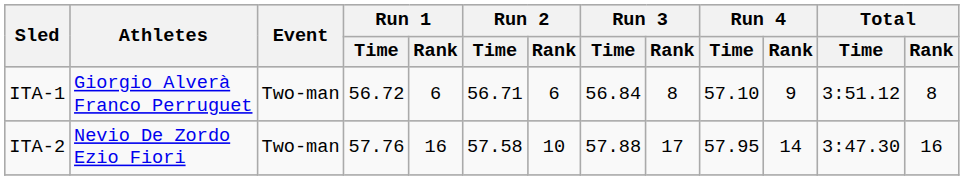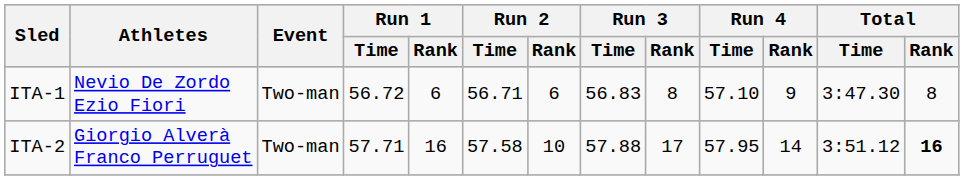ITA-1 | Athletes: Giorgio Alverà Franco Perruguet -> Nevio De Zordo Ezio Fiori
ITA-1 | Run 3 / Time: 56.84 -> 56.83
ITA-1 | Total / Time: 3:51.12 -> 3:47.30
ITA-2 | Athletes: Nevio De Zordo Ezio Fiori -> Giorgio Alverà Franco Perruguet
ITA-2 | Run 1 / Time: 57.76 -> 57.71
ITA-2 | Total / Time: 3:47.30 -> 3:51.12
ITA-2 | Total / Rank: normal -> bold
